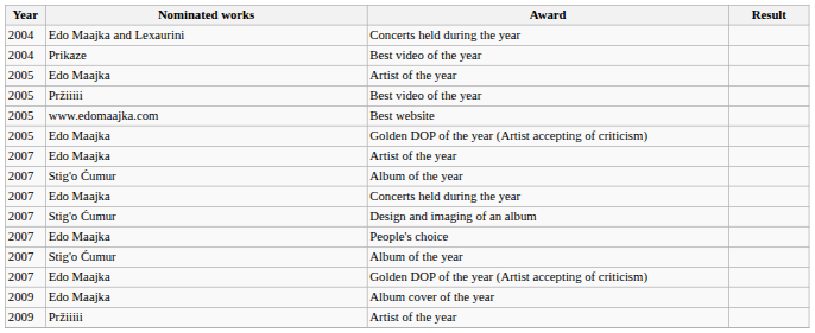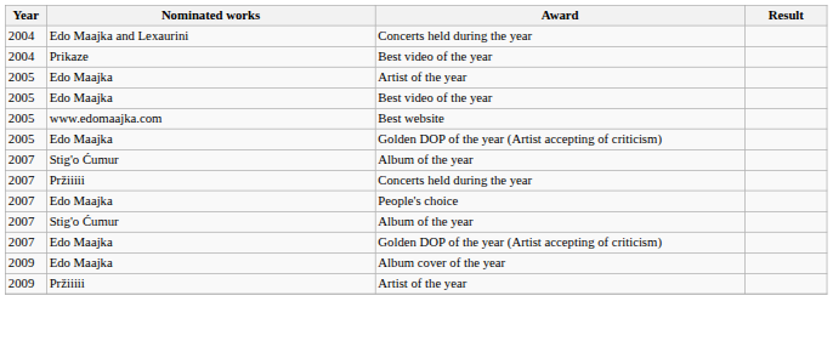2005 / Best video of the year | Nominated works: Pržiiiii -> Edo Maajka
- row: 2007 | Edo Maajka | Artist of the year
2007 / Concerts held during the year | Nominated works: Edo Maajka -> Pržiiiii
- row: 2007 | Stig'o Ćumur | Design and imaging of an album
